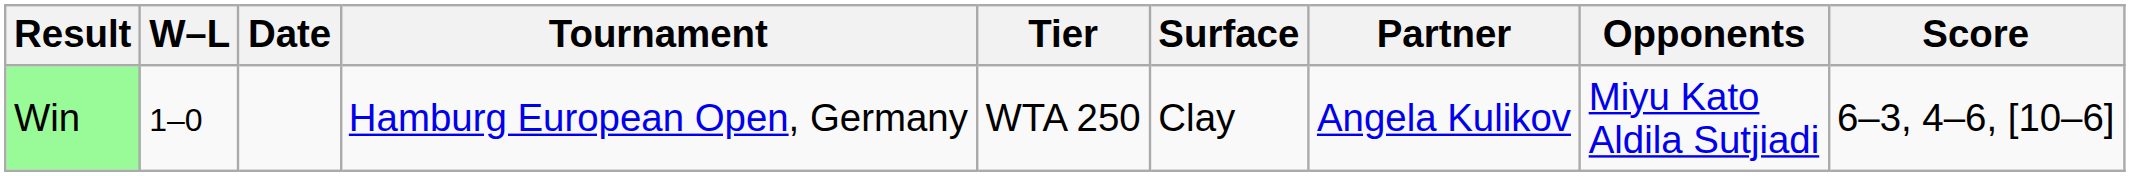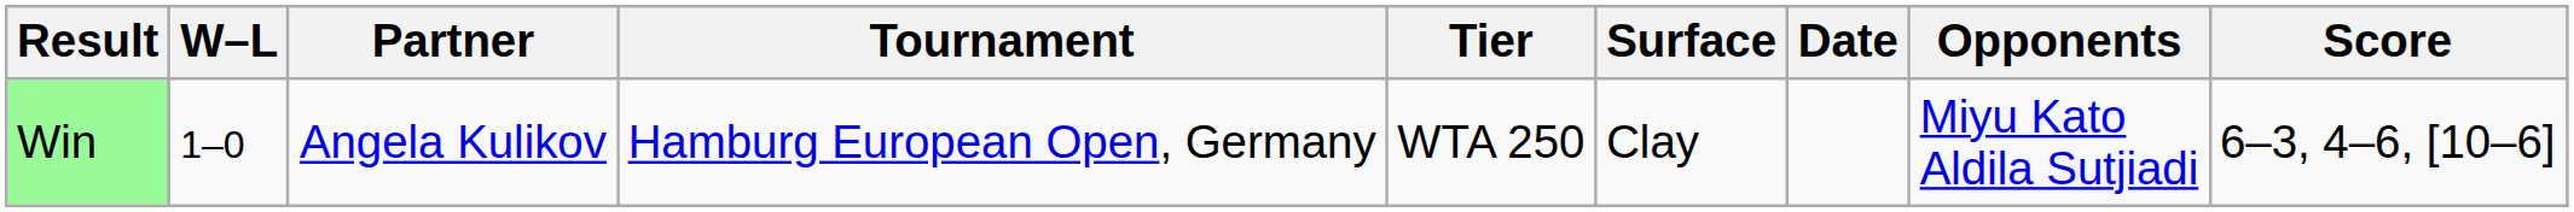columns swapped: Date <-> Partner
